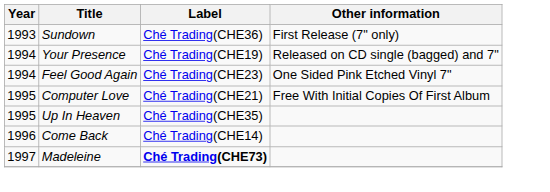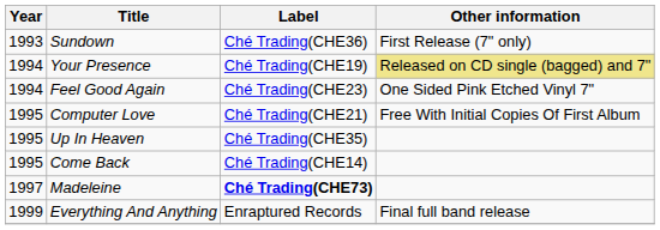Your Presence | Other information: no background -> khaki background
Come Back | Year: 1996 -> 1995
+ row: 1999 | Everything And Anything | Enraptured Records | Final full band release
